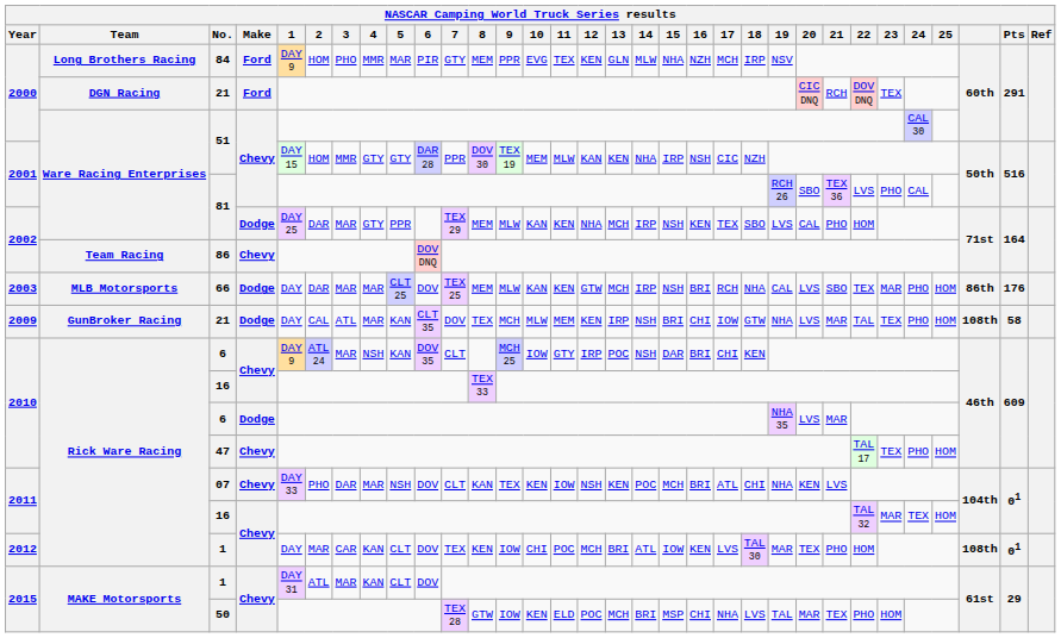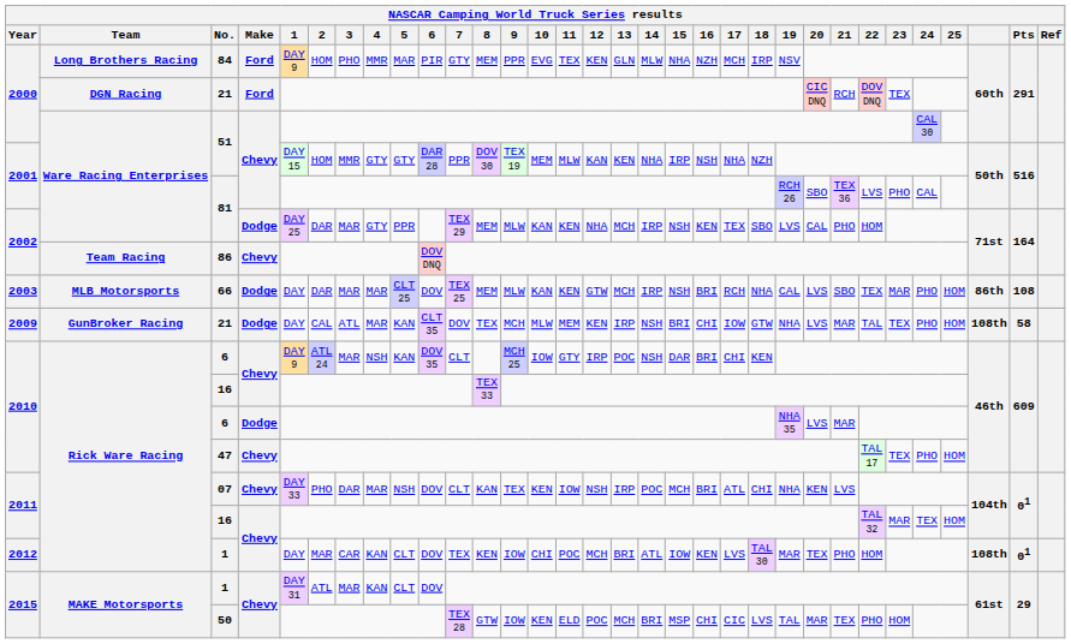2001 / 51 | 17: CIC -> NHA
66 | Pts: 176 -> 108
07 | 13: KEN -> IRP
50 | 17: NHA -> CIC
